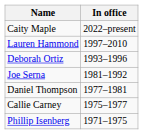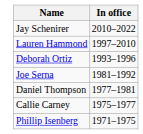- row: Caity Maple | 2022–present
+ row: Jay Schenirer | 2010–2022
